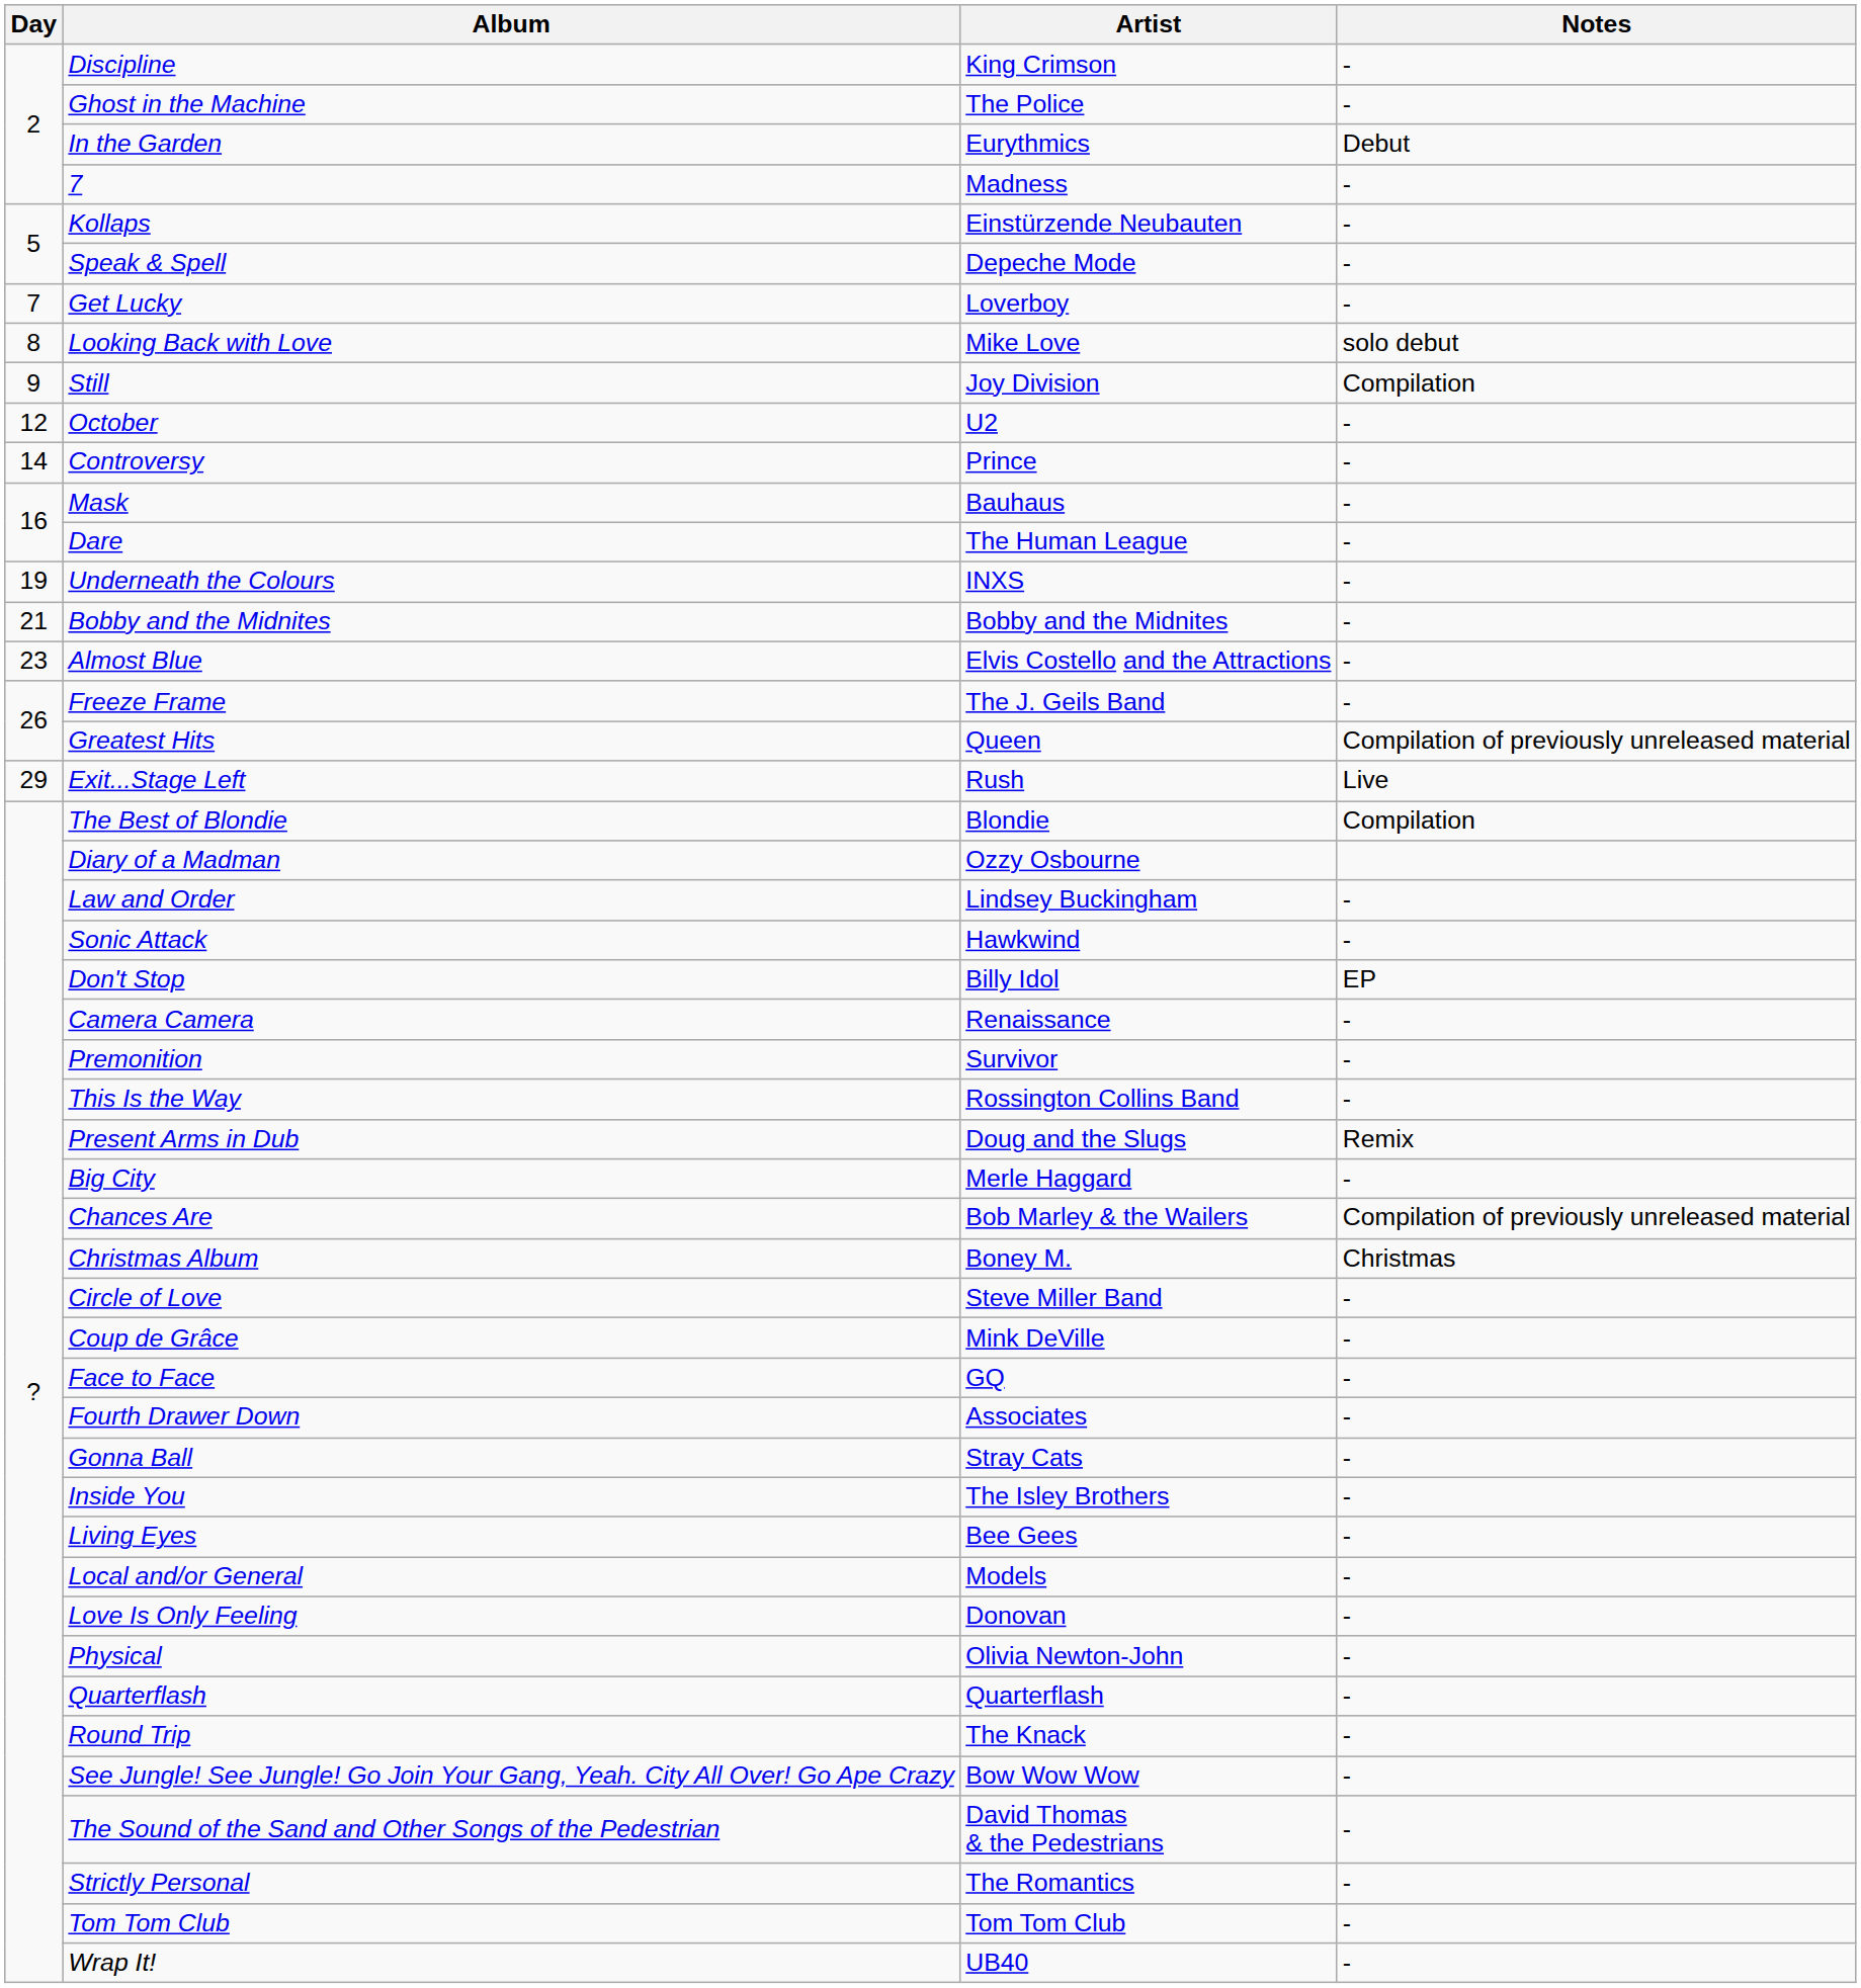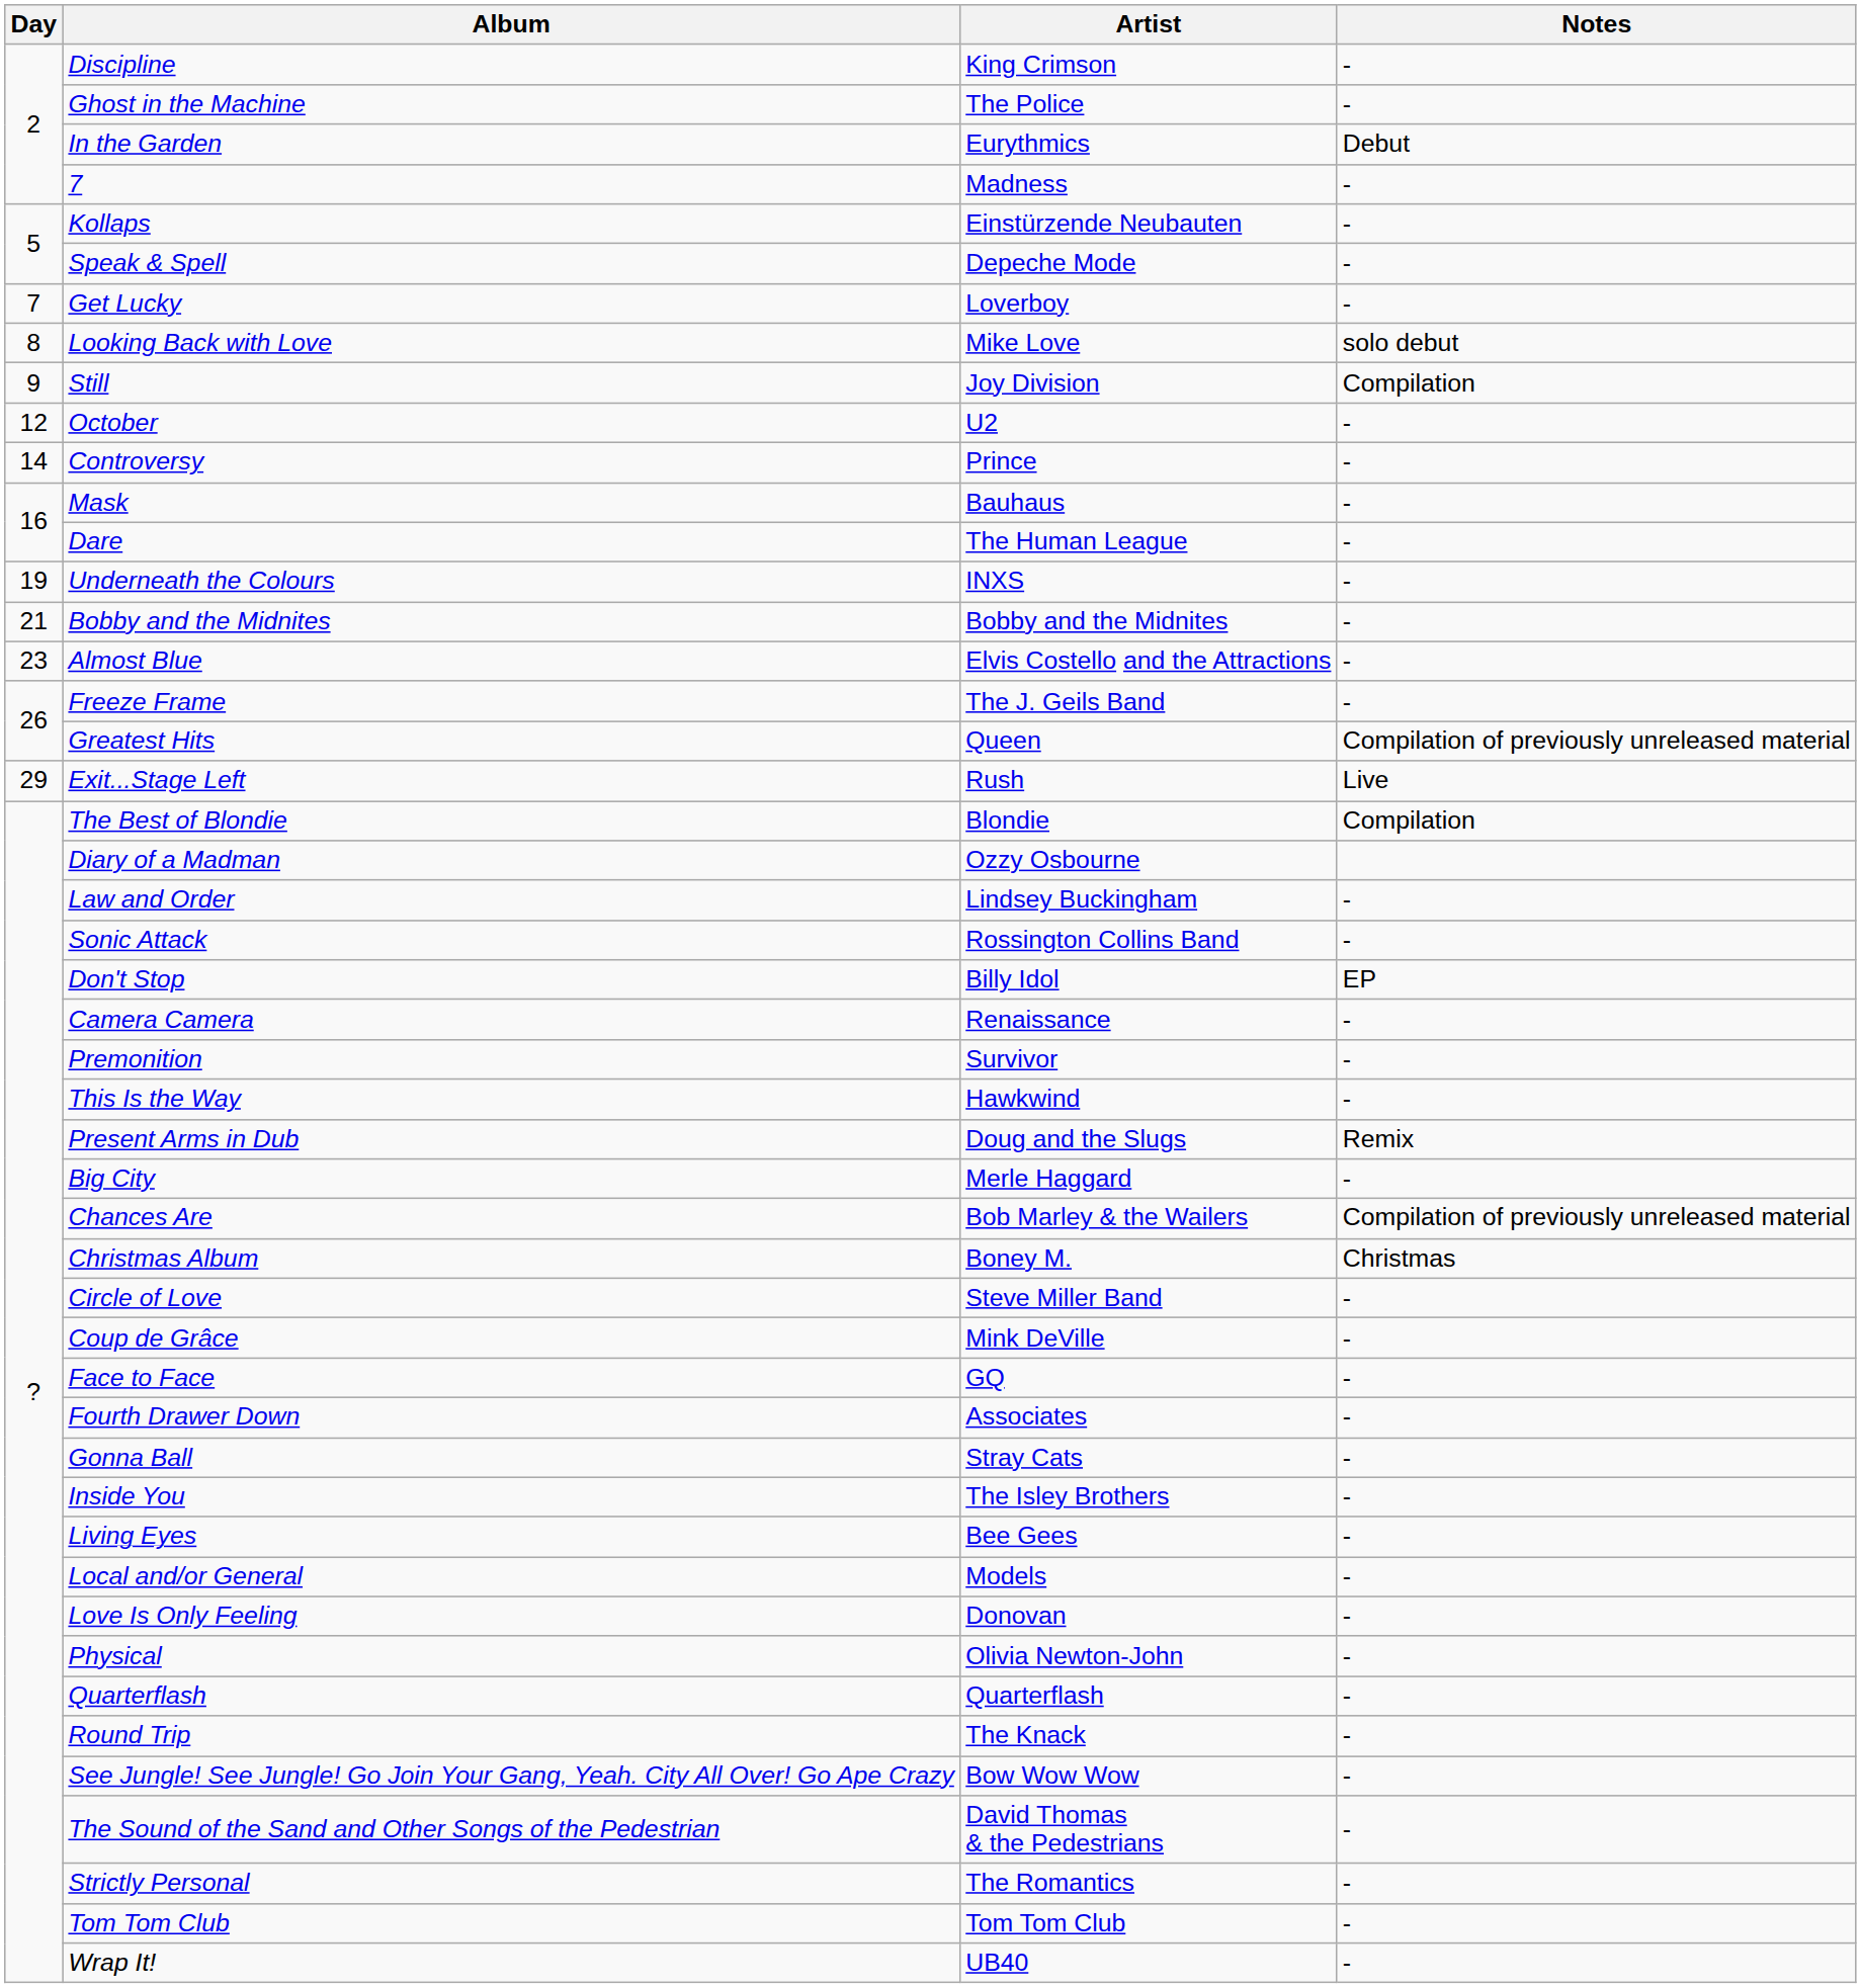Sonic Attack | Artist: Hawkwind -> Rossington Collins Band
This Is the Way | Artist: Rossington Collins Band -> Hawkwind
